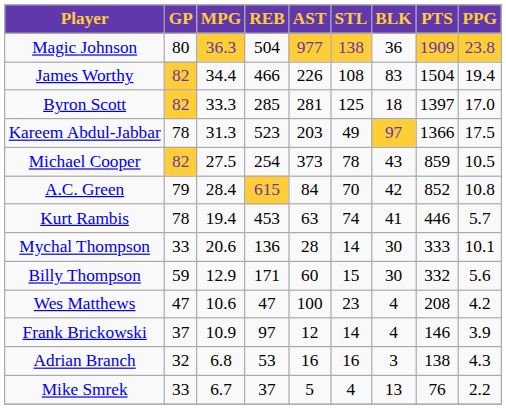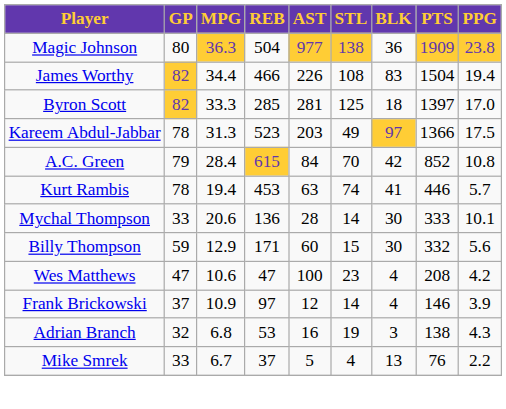- row: Michael Cooper | 82 | 27.5 | 254 | 373 | 78 | 43 | 859 | 10.5
Adrian Branch | STL: 16 -> 19
